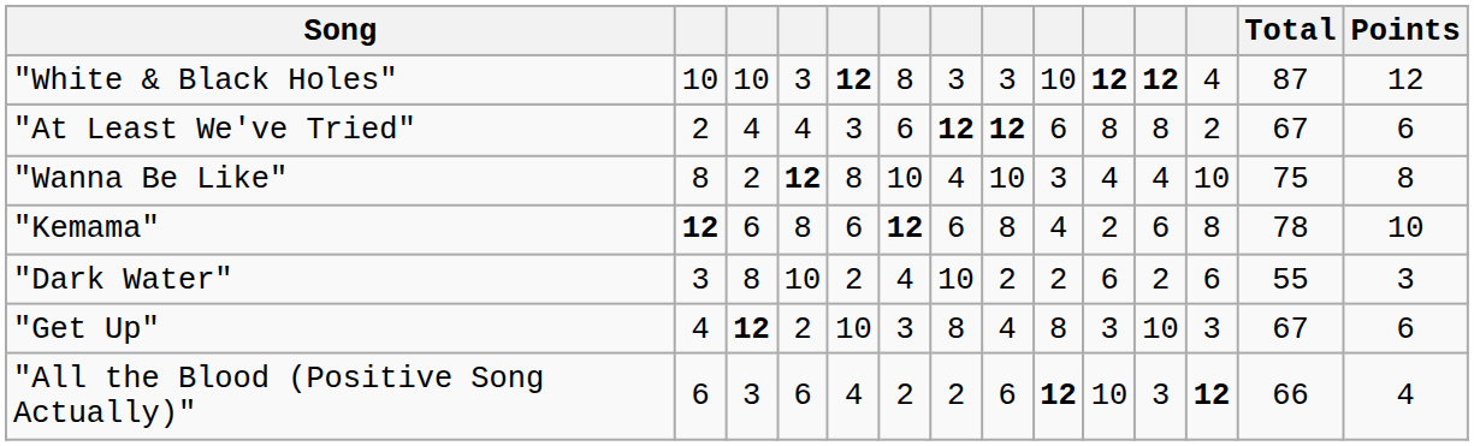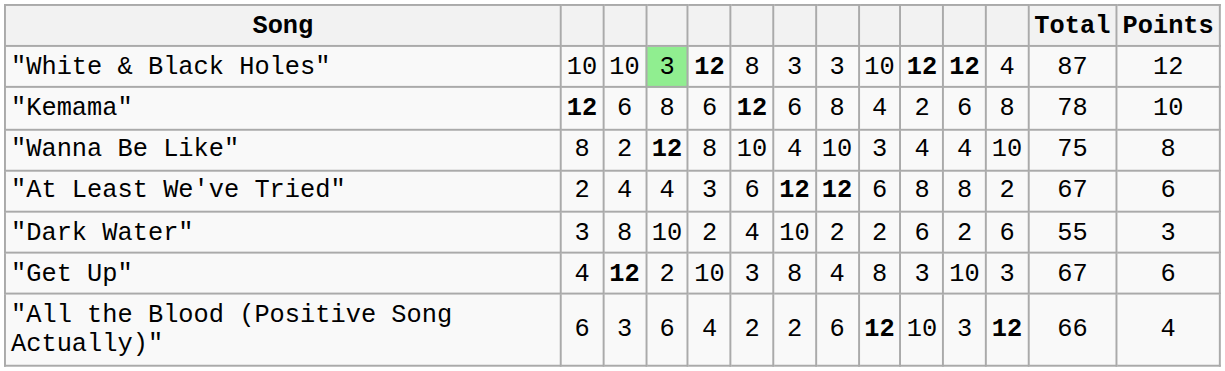"White & Black Holes" | column 4: no background -> lightgreen background
rows swapped: "Kemama" <-> "At Least We've Tried"
